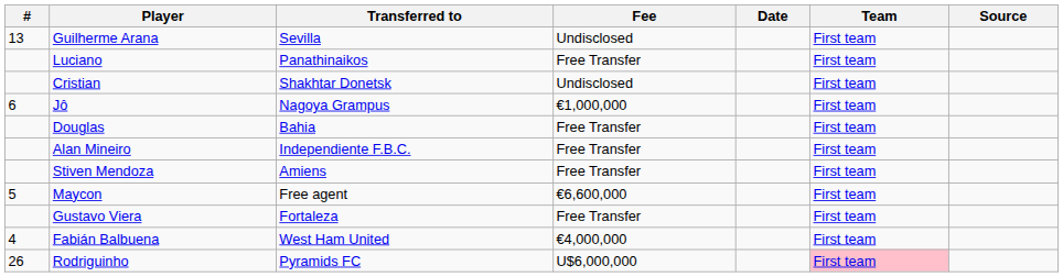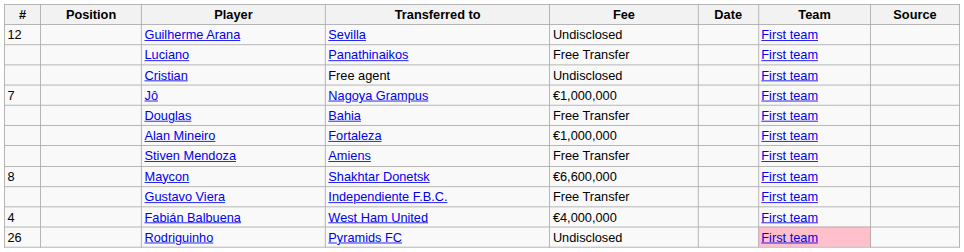+ column: Position
Guilherme Arana | #: 13 -> 12
Cristian | Transferred to: Shakhtar Donetsk -> Free agent
Jô | #: 6 -> 7
Alan Mineiro | Transferred to: Independiente F.B.C. -> Fortaleza
Alan Mineiro | Fee: Free Transfer -> €1,000,000
Maycon | #: 5 -> 8
Maycon | Transferred to: Free agent -> Shakhtar Donetsk
Gustavo Viera | Transferred to: Fortaleza -> Independiente F.B.C.
Rodriguinho | Fee: U$6,000,000 -> Undisclosed
